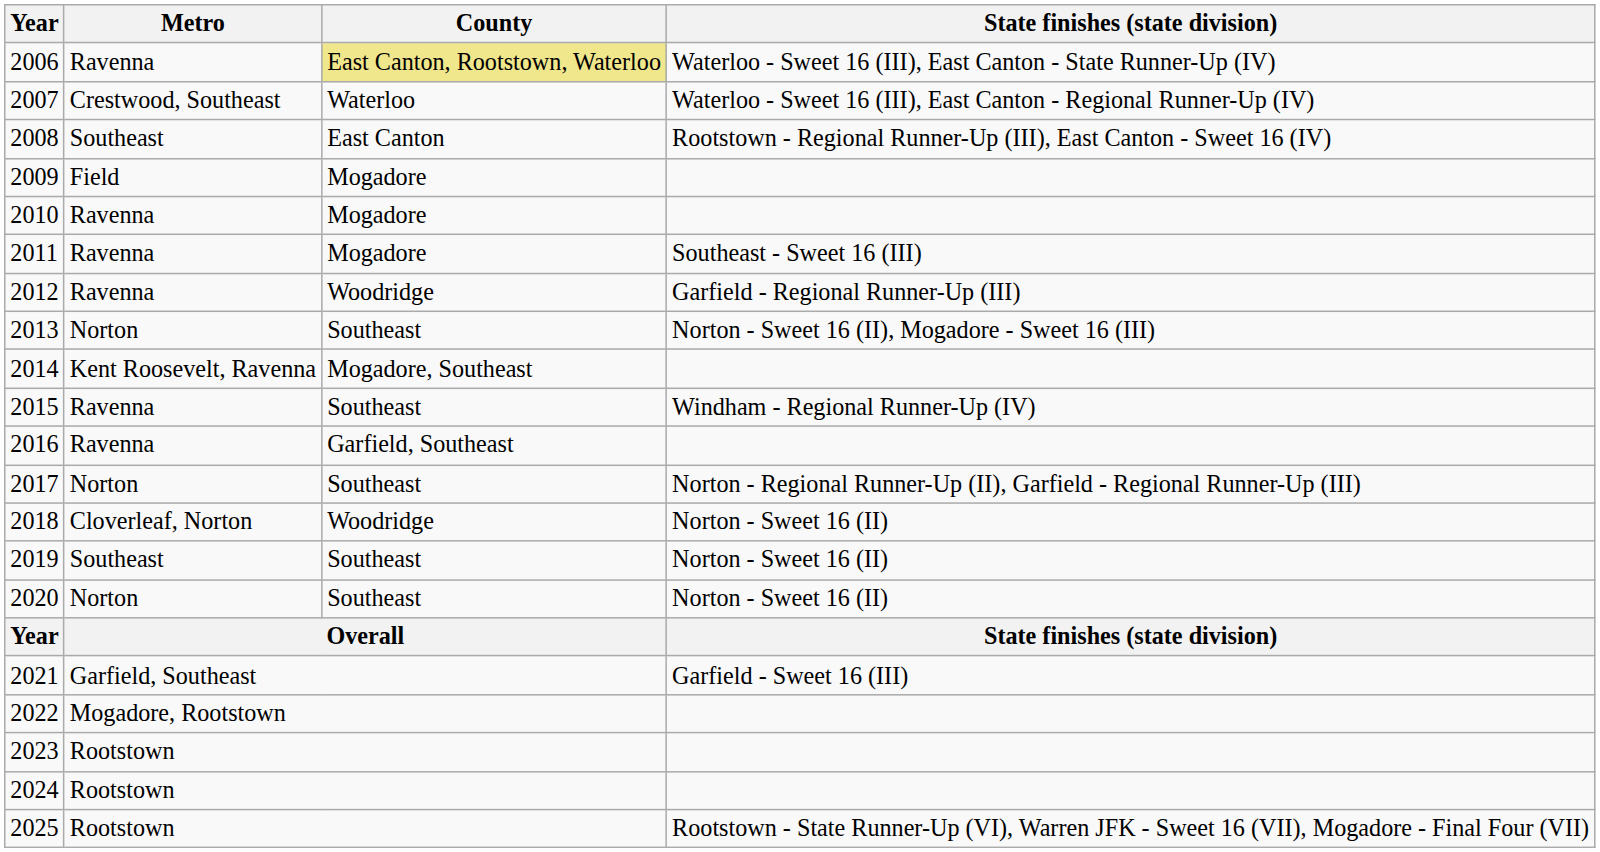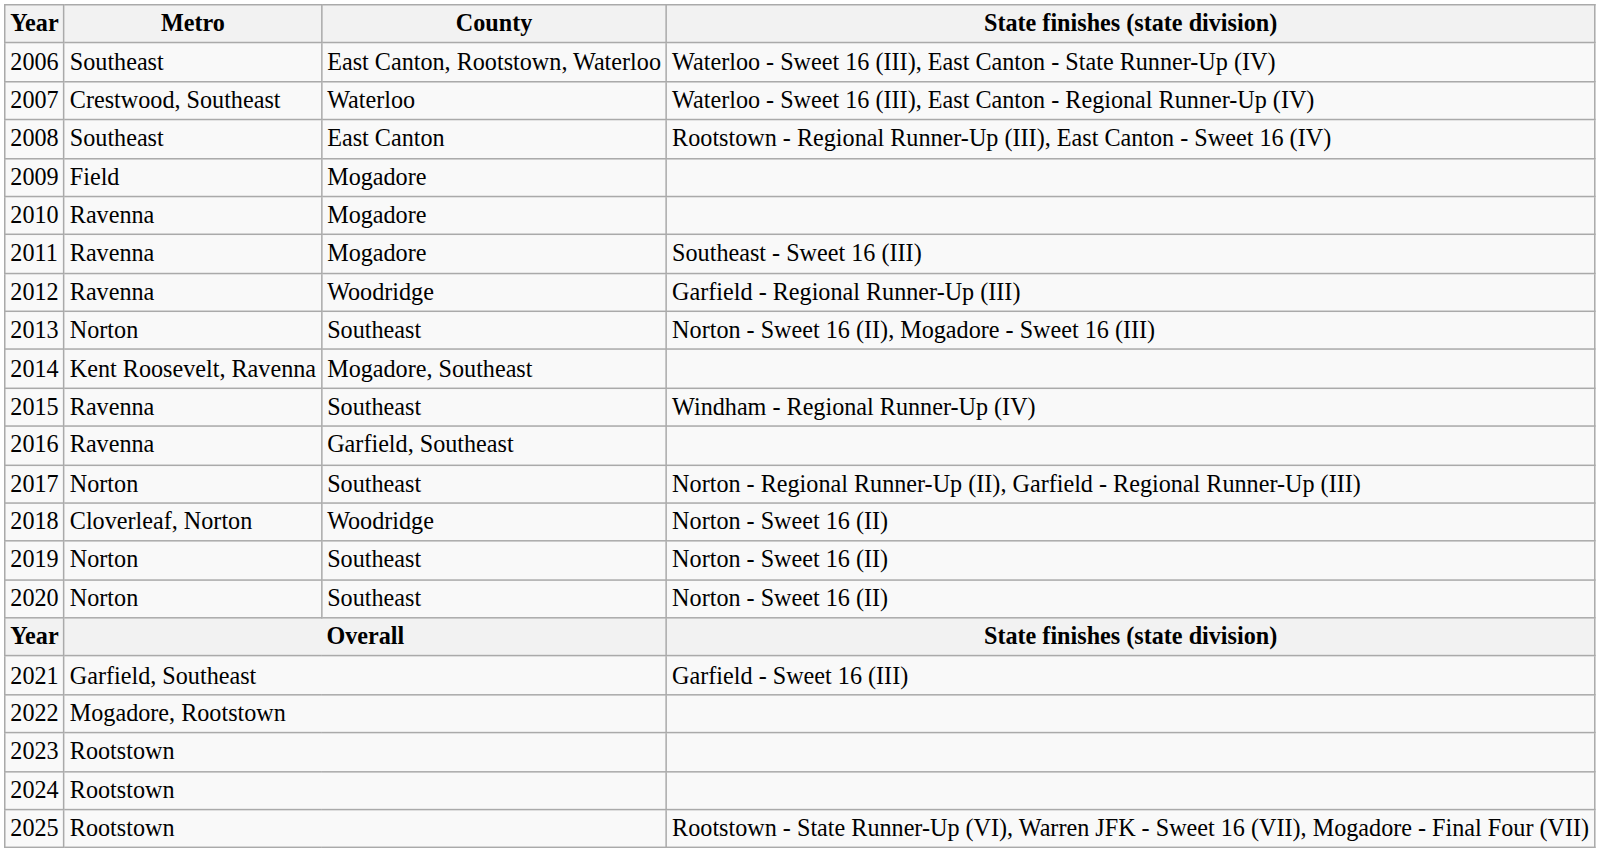2006 | Metro: Ravenna -> Southeast
2006 | County: khaki background -> no background
2019 | Metro: Southeast -> Norton
